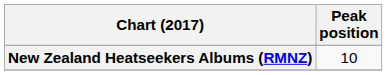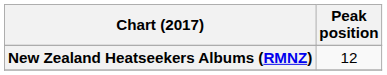New Zealand Heatseekers Albums (RMNZ) | Peak position: 10 -> 12
